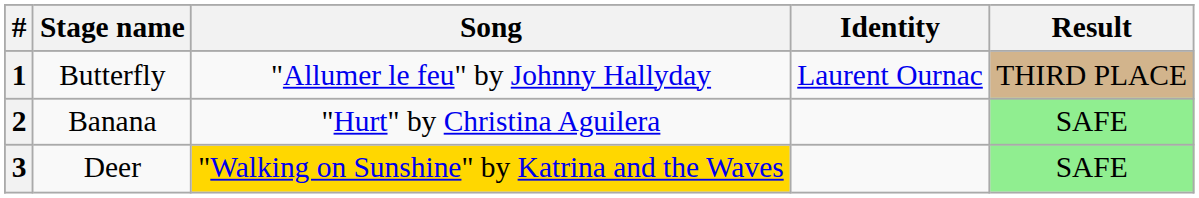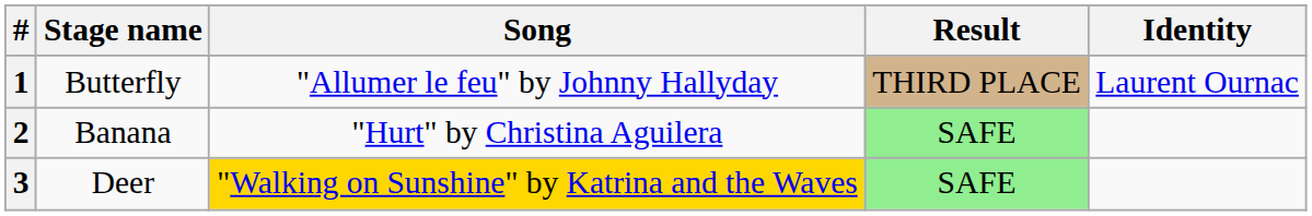columns swapped: Identity <-> Result
